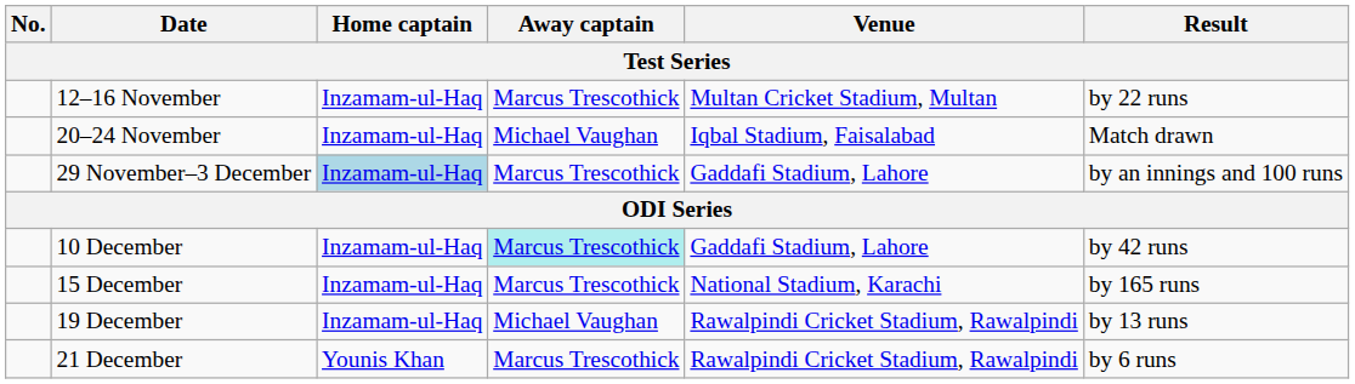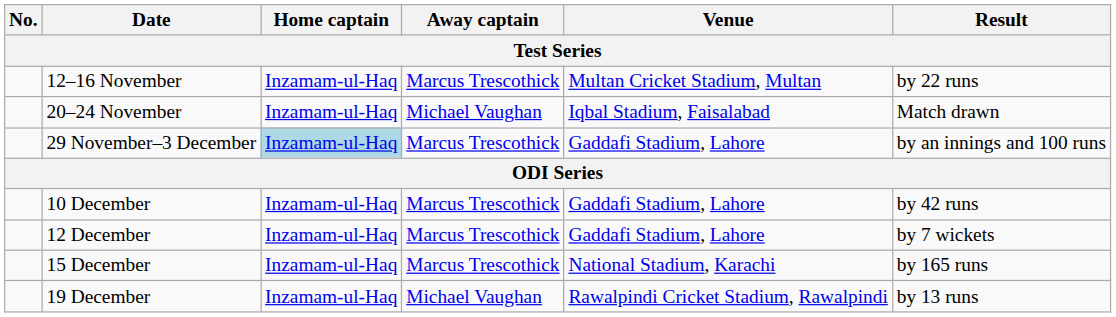10 December | Away captain: paleturquoise background -> no background
+ row: 12 December | Inzamam-ul-Haq | Marcus Trescothick | Gaddafi Stadium, Lahore | by 7 wickets
- row: 21 December | Younis Khan | Marcus Trescothick | Rawalpindi Cricket Stadium, Rawalpindi | by 6 runs
